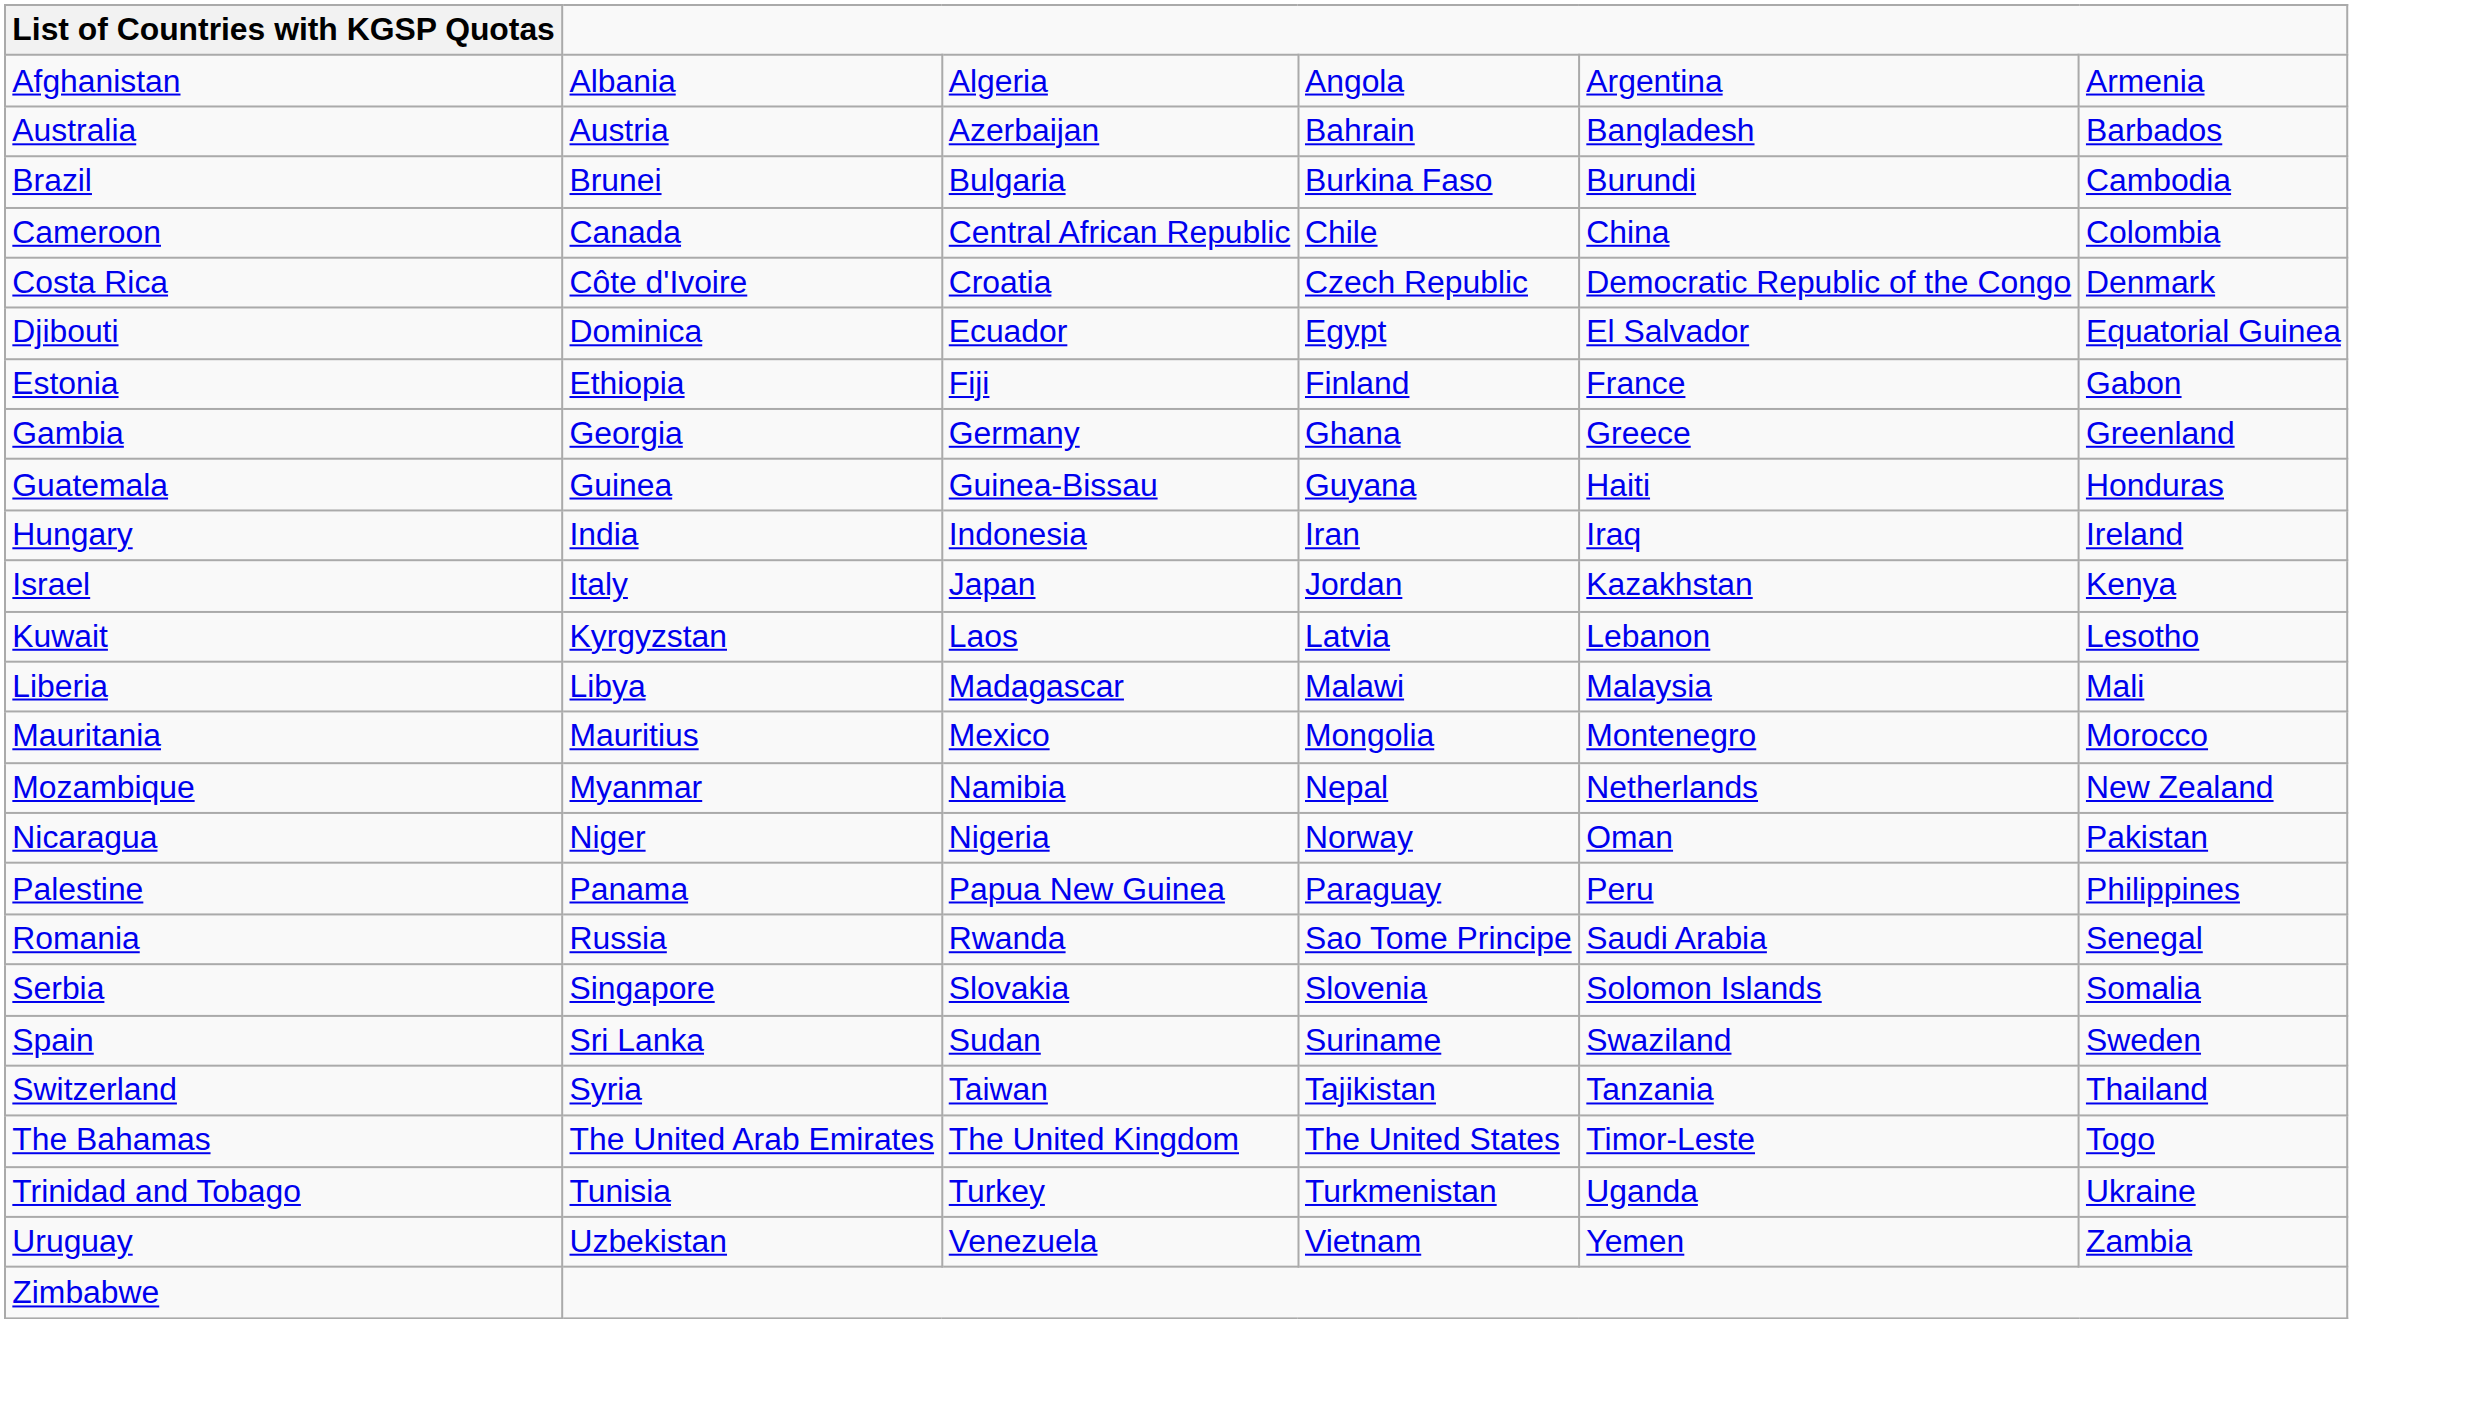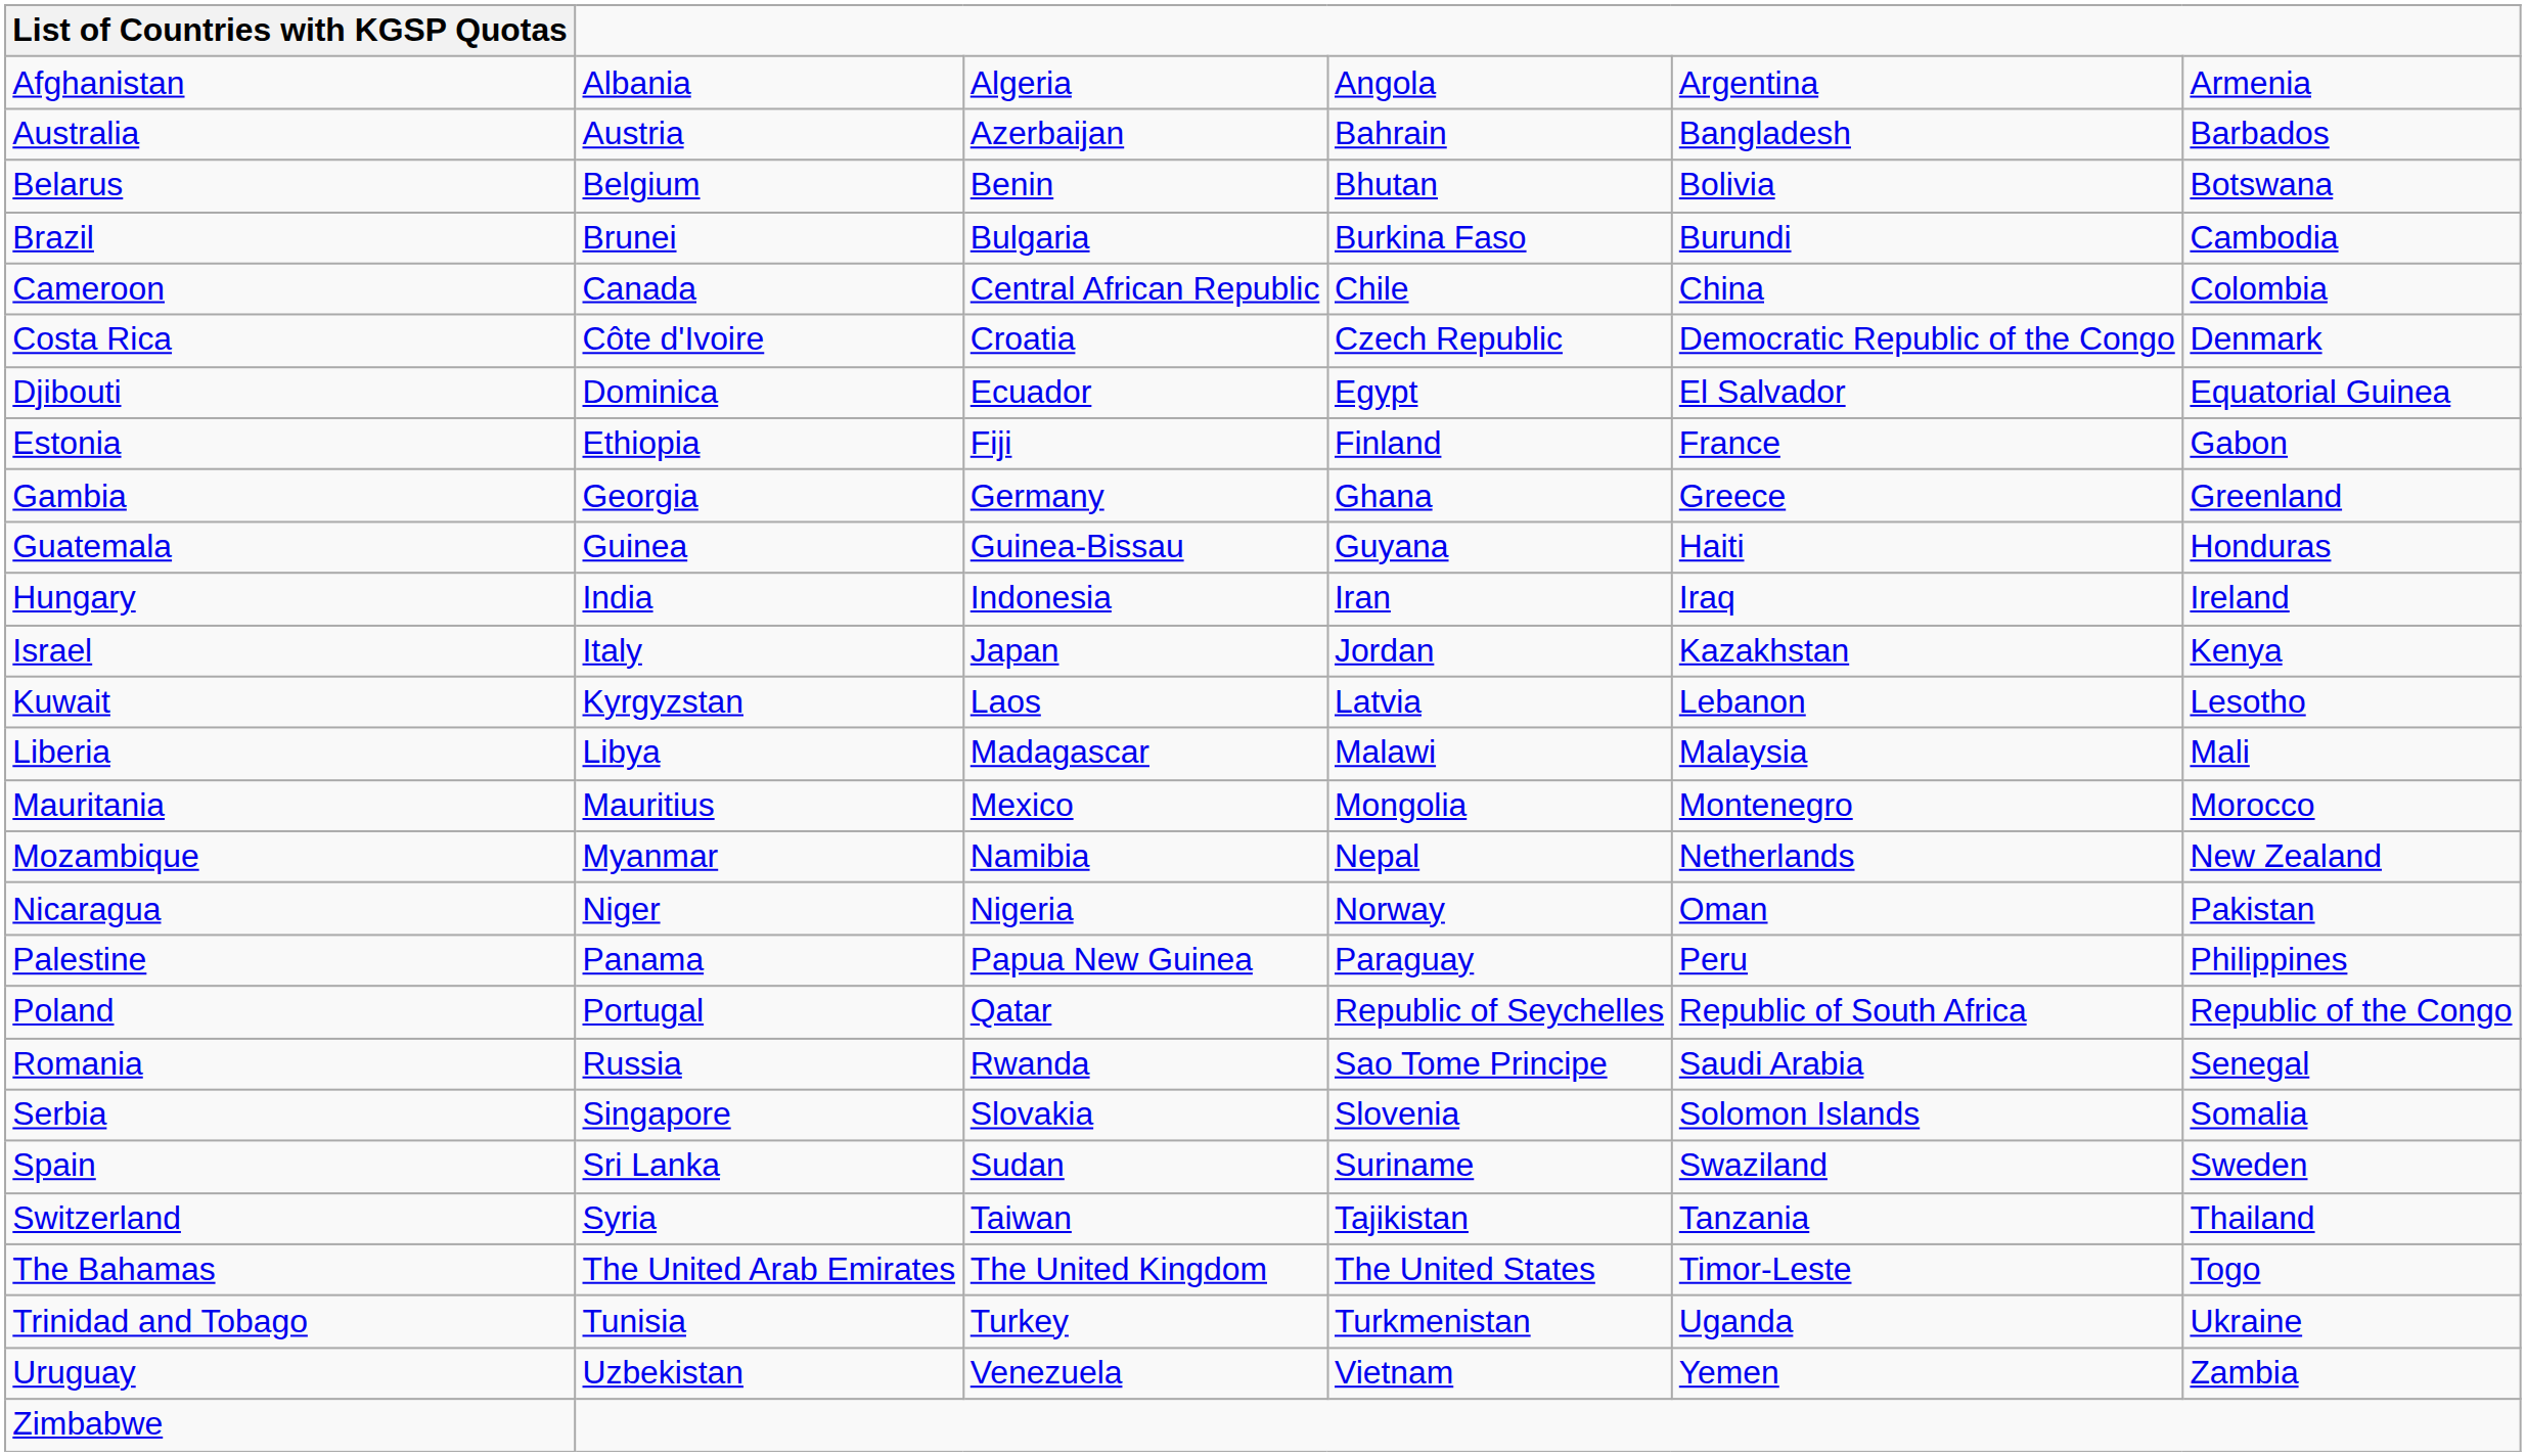+ row: Belarus | Belgium | Benin | Bhutan | Bolivia | Botswana
+ row: Poland | Portugal | Qatar | Republic of Seychelles | Republic of South Africa | Republic of the Congo
